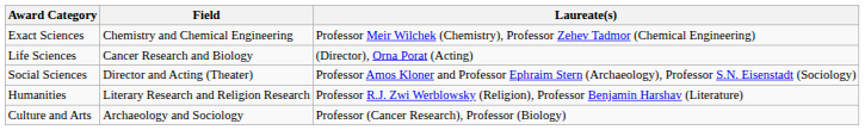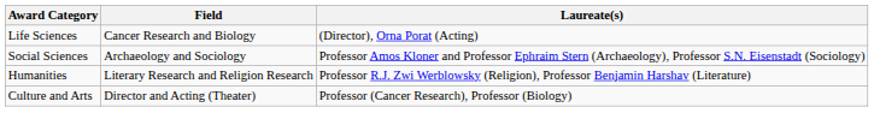- row: Exact Sciences | Chemistry and Chemical Engineering | Professor Meir Wilchek (Chemistry), Professor Zehev Tadmor (Chemical Engineering)
Social Sciences | Field: Director and Acting (Theater) -> Archaeology and Sociology
Culture and Arts | Field: Archaeology and Sociology -> Director and Acting (Theater)
